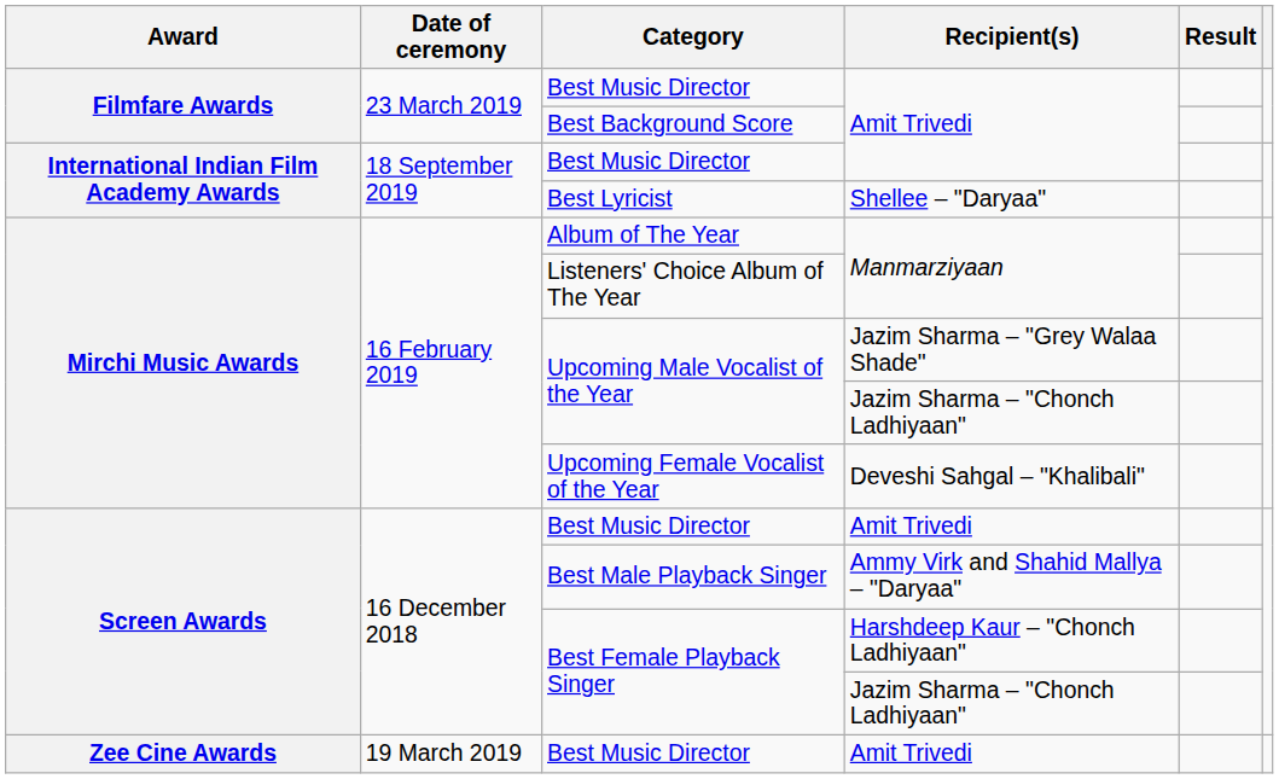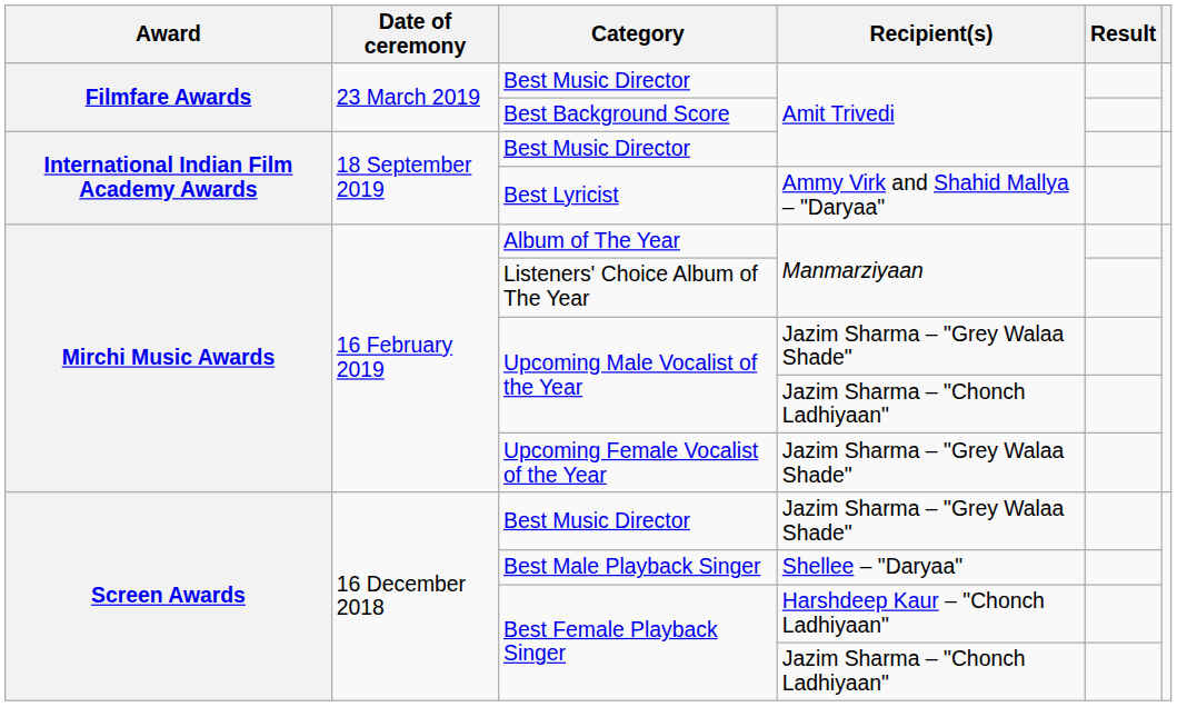Best Lyricist | Recipient(s): Shellee – "Daryaa" -> Ammy Virk and Shahid Mallya – "Daryaa"
Upcoming Female Vocalist of the Year | Recipient(s): Deveshi Sahgal – "Khalibali" -> Jazim Sharma – "Grey Walaa Shade"
Screen Awards / Best Music Director | Recipient(s): Amit Trivedi -> Jazim Sharma – "Grey Walaa Shade"
Best Male Playback Singer | Recipient(s): Ammy Virk and Shahid Mallya – "Daryaa" -> Shellee – "Daryaa"
- row: Zee Cine Awards | 19 March 2019 | Best Music Director | Amit Trivedi
